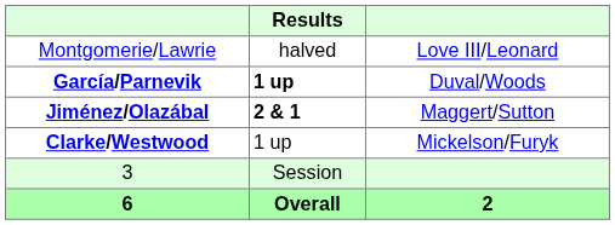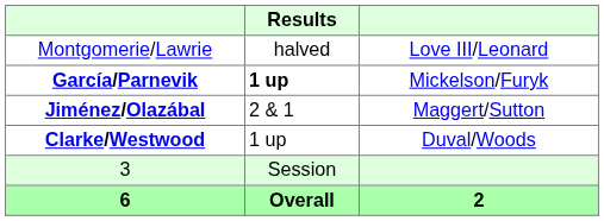García/Parnevik | column 3: Duval/Woods -> Mickelson/Furyk
Jiménez/Olazábal | Results: bold -> normal
Clarke/Westwood | column 3: Mickelson/Furyk -> Duval/Woods
